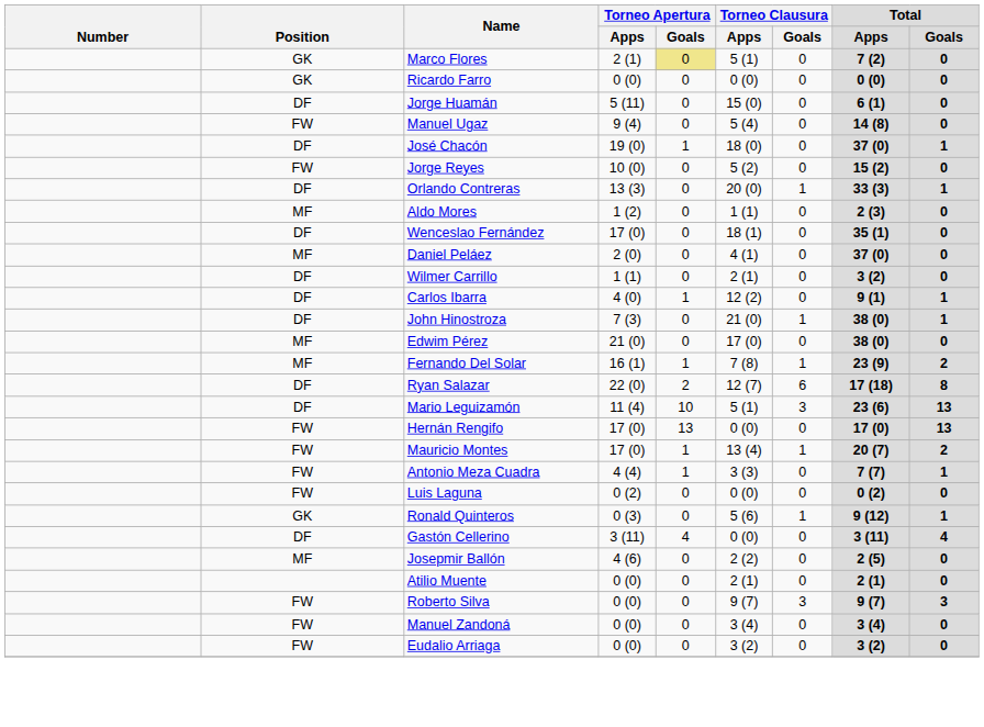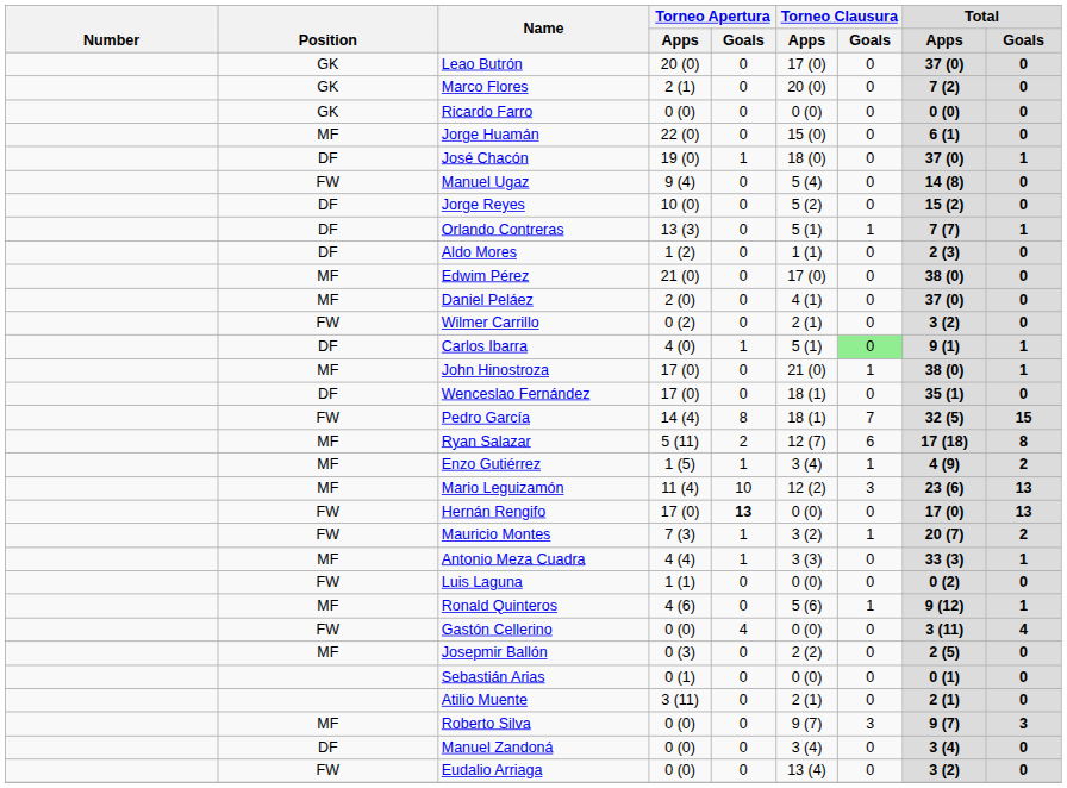+ row: GK | Leao Butrón | 20 (0) | 0 | 17 (0) | 0 | 37 (0) | 0
Marco Flores | Torneo Apertura / Goals: khaki background -> no background
Marco Flores | Torneo Clausura / Apps: 5 (1) -> 20 (0)
Jorge Huamán | Position: DF -> MF
Jorge Huamán | Torneo Apertura / Apps: 5 (11) -> 22 (0)
rows swapped: Manuel Ugaz <-> José Chacón
Jorge Reyes | Position: FW -> DF
Orlando Contreras | Torneo Clausura / Apps: 20 (0) -> 5 (1)
Orlando Contreras | Total / Apps: 33 (3) -> 7 (7)
Aldo Mores | Position: MF -> DF
rows swapped: Wenceslao Fernández <-> Edwim Pérez
Wilmer Carrillo | Position: DF -> FW
Wilmer Carrillo | Torneo Apertura / Apps: 1 (1) -> 0 (2)
Carlos Ibarra | Torneo Clausura / Apps: 12 (2) -> 5 (1)
Carlos Ibarra | Torneo Clausura / Goals: no background -> lightgreen background
John Hinostroza | Position: DF -> MF
John Hinostroza | Torneo Apertura / Apps: 7 (3) -> 17 (0)
- row: MF | Fernando Del Solar | 16 (1) | 1 | 7 (8) | 1 | 23 (9) | 2
+ row: FW | Pedro García | 14 (4) | 8 | 18 (1) | 7 | 32 (5) | 15
Ryan Salazar | Position: DF -> MF
Ryan Salazar | Torneo Apertura / Apps: 22 (0) -> 5 (11)
+ row: MF | Enzo Gutiérrez | 1 (5) | 1 | 3 (4) | 1 | 4 (9) | 2
Mario Leguizamón | Position: DF -> MF
Mario Leguizamón | Torneo Clausura / Apps: 5 (1) -> 12 (2)
Hernán Rengifo | Torneo Apertura / Goals: normal -> bold
Mauricio Montes | Torneo Apertura / Apps: 17 (0) -> 7 (3)
Mauricio Montes | Torneo Clausura / Apps: 13 (4) -> 3 (2)
Antonio Meza Cuadra | Position: FW -> MF
Antonio Meza Cuadra | Total / Apps: 7 (7) -> 33 (3)
Luis Laguna | Torneo Apertura / Apps: 0 (2) -> 1 (1)
Ronald Quinteros | Position: GK -> MF
Ronald Quinteros | Torneo Apertura / Apps: 0 (3) -> 4 (6)
Gastón Cellerino | Position: DF -> FW
Gastón Cellerino | Torneo Apertura / Apps: 3 (11) -> 0 (0)
Josepmir Ballón | Torneo Apertura / Apps: 4 (6) -> 0 (3)
+ row: Sebastián Arias | 0 (1) | 0 | 0 (0) | 0 | 0 (1) | 0
Atilio Muente | Torneo Apertura / Apps: 0 (0) -> 3 (11)
Roberto Silva | Position: FW -> MF
Manuel Zandoná | Position: FW -> DF
Eudalio Arriaga | Torneo Clausura / Apps: 3 (2) -> 13 (4)
